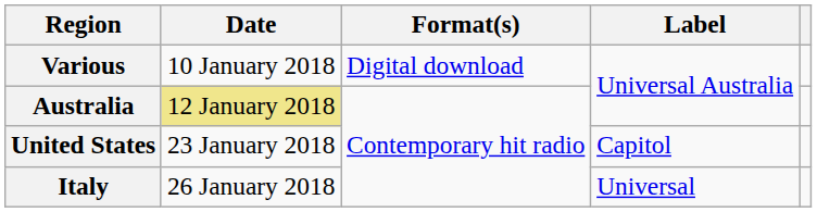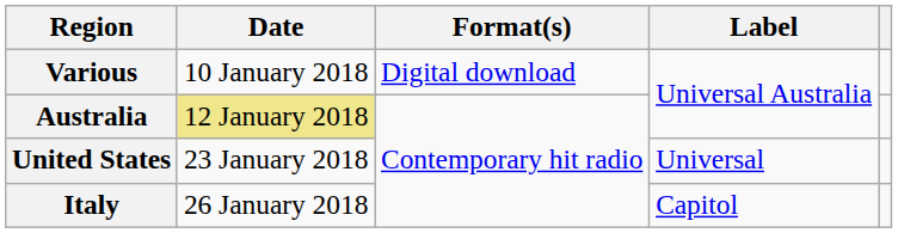United States | Label: Capitol -> Universal
Italy | Label: Universal -> Capitol
